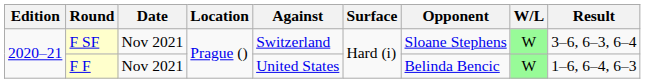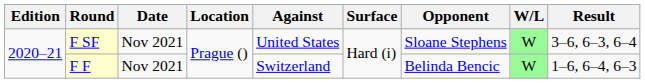F SF | Against: Switzerland -> United States
F F | Against: United States -> Switzerland
